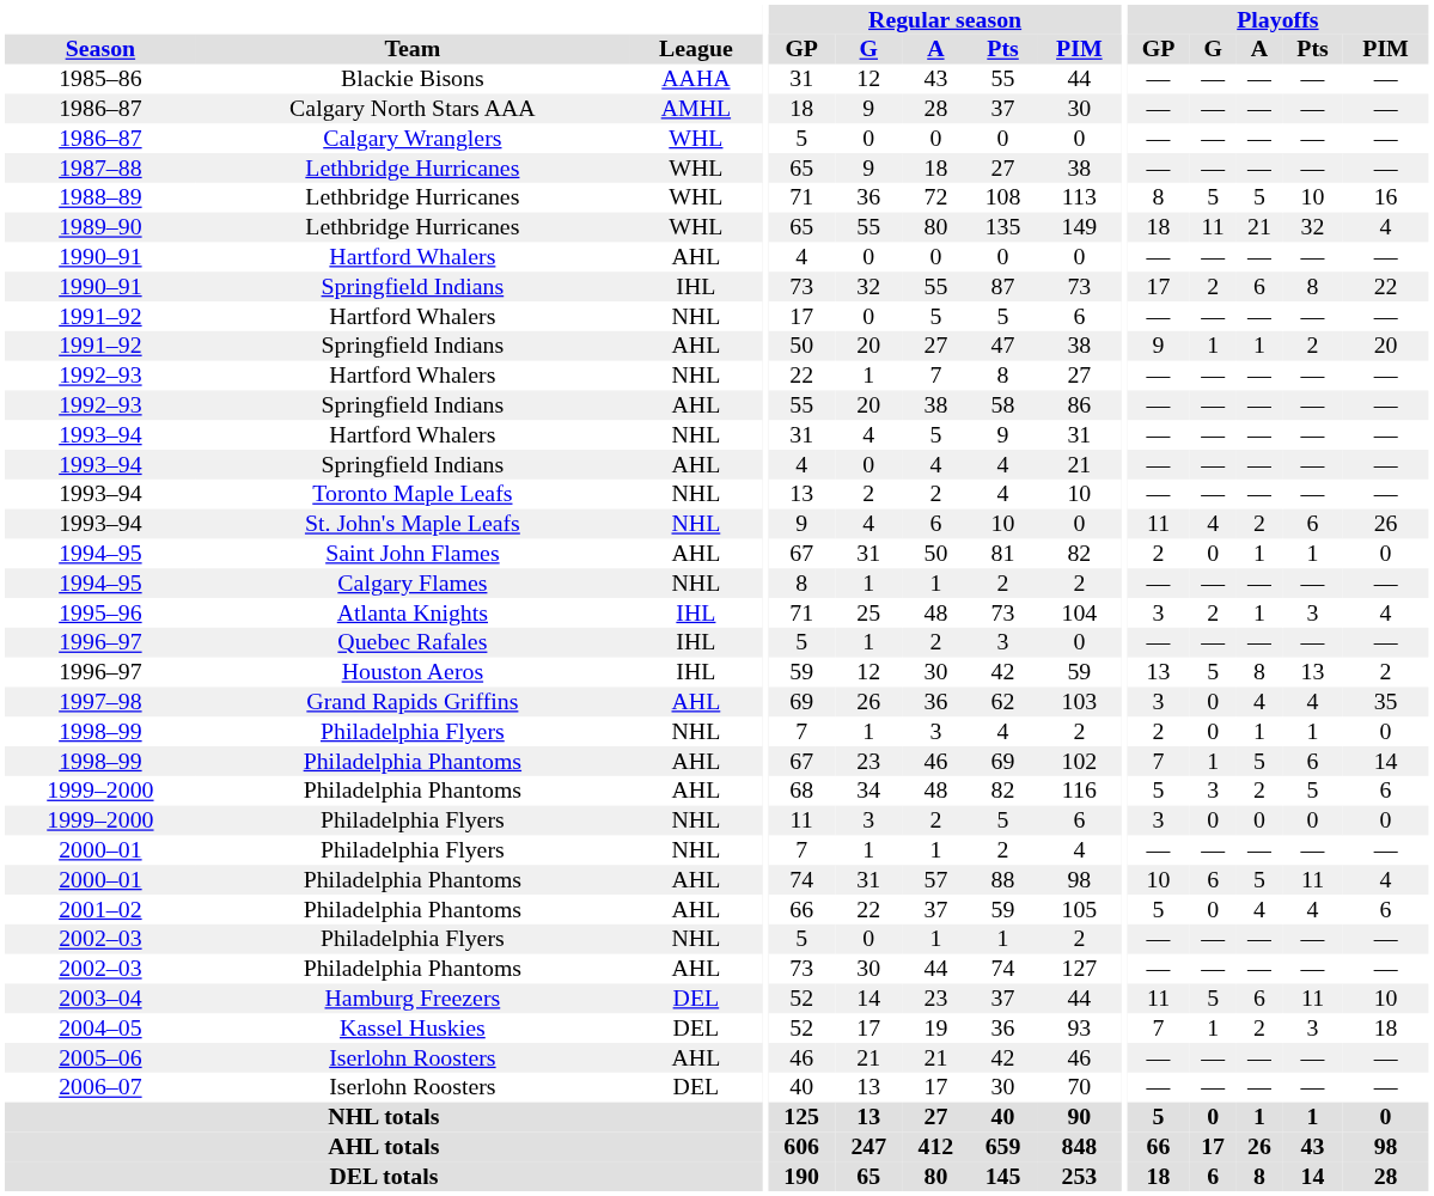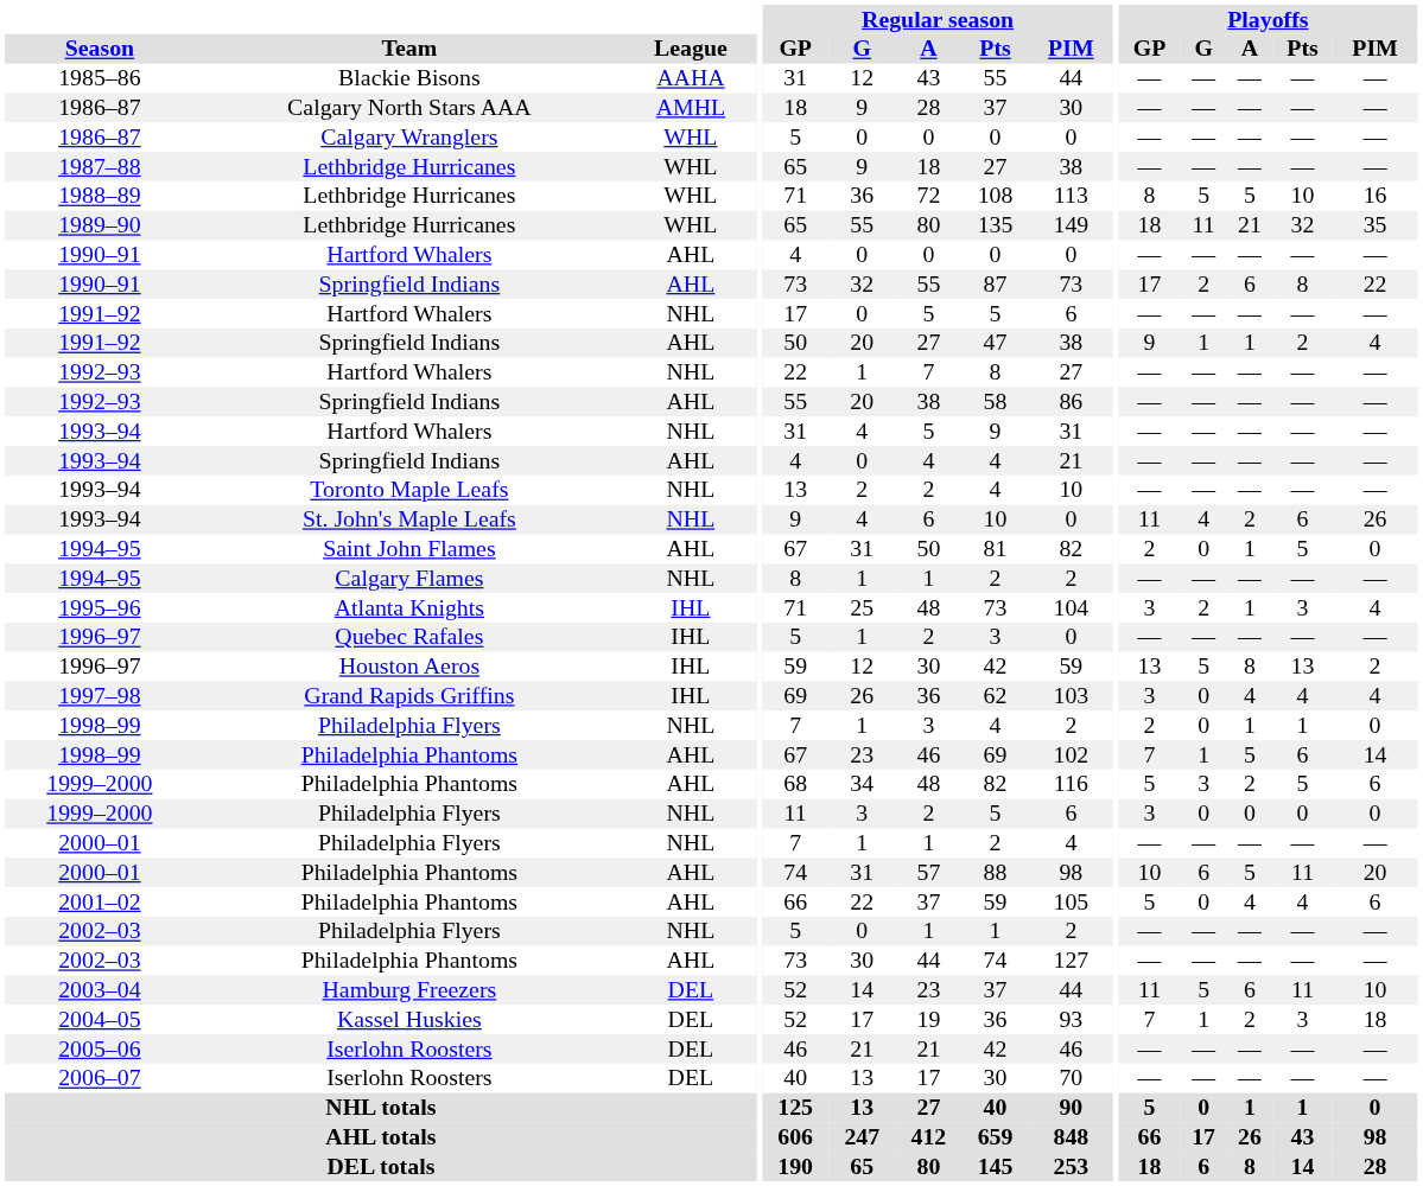1989–90 | Playoffs / PIM: 4 -> 35
1990–91 / Springfield Indians | League: IHL -> AHL
1991–92 / Springfield Indians | Playoffs / PIM: 20 -> 4
1994–95 / Saint John Flames | Playoffs / Pts: 1 -> 5
1997–98 | League: AHL -> IHL
1997–98 | Playoffs / PIM: 35 -> 4
2000–01 / Philadelphia Phantoms | Playoffs / PIM: 4 -> 20
2005–06 | League: AHL -> DEL
